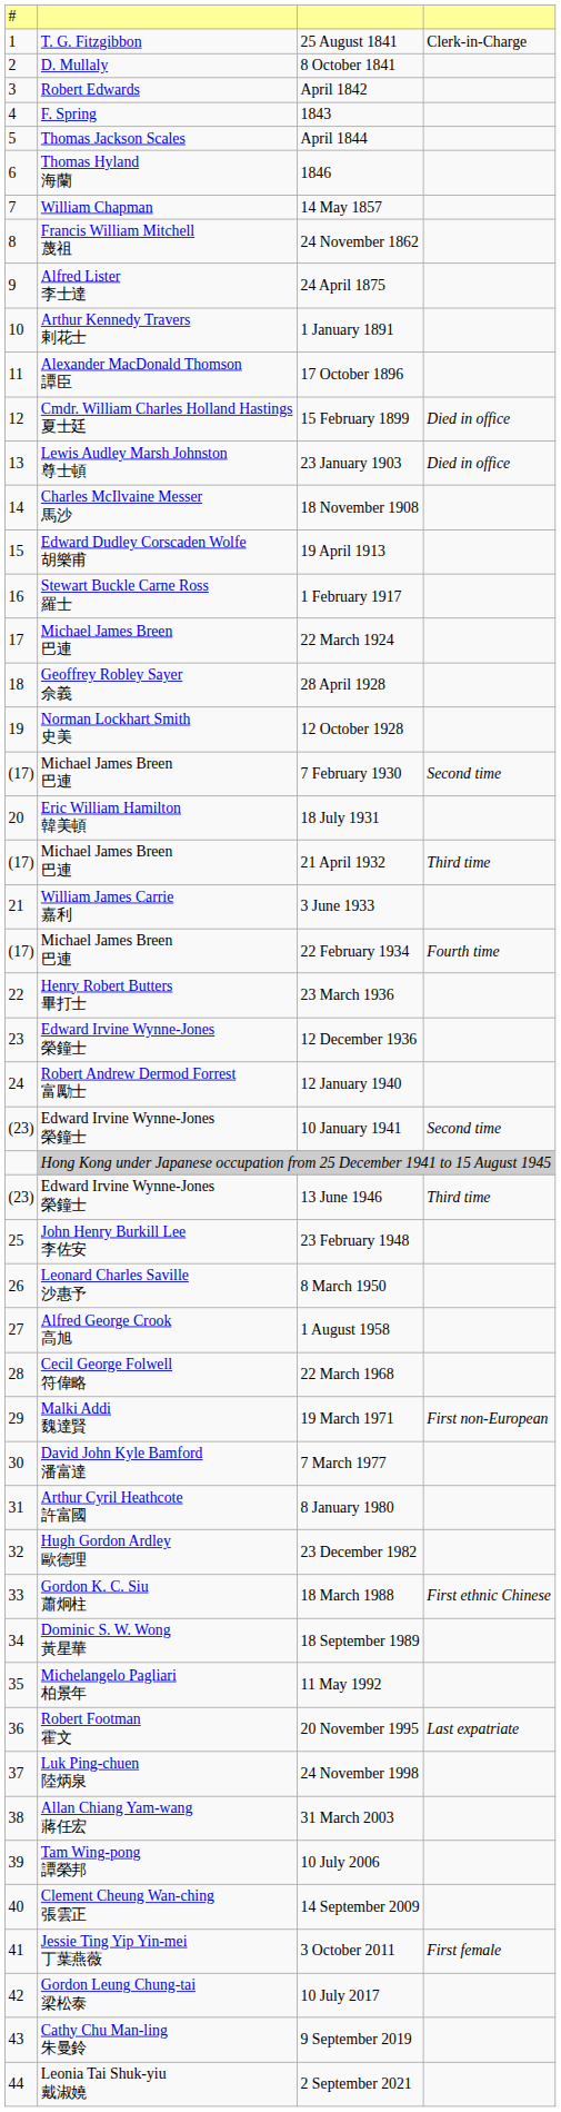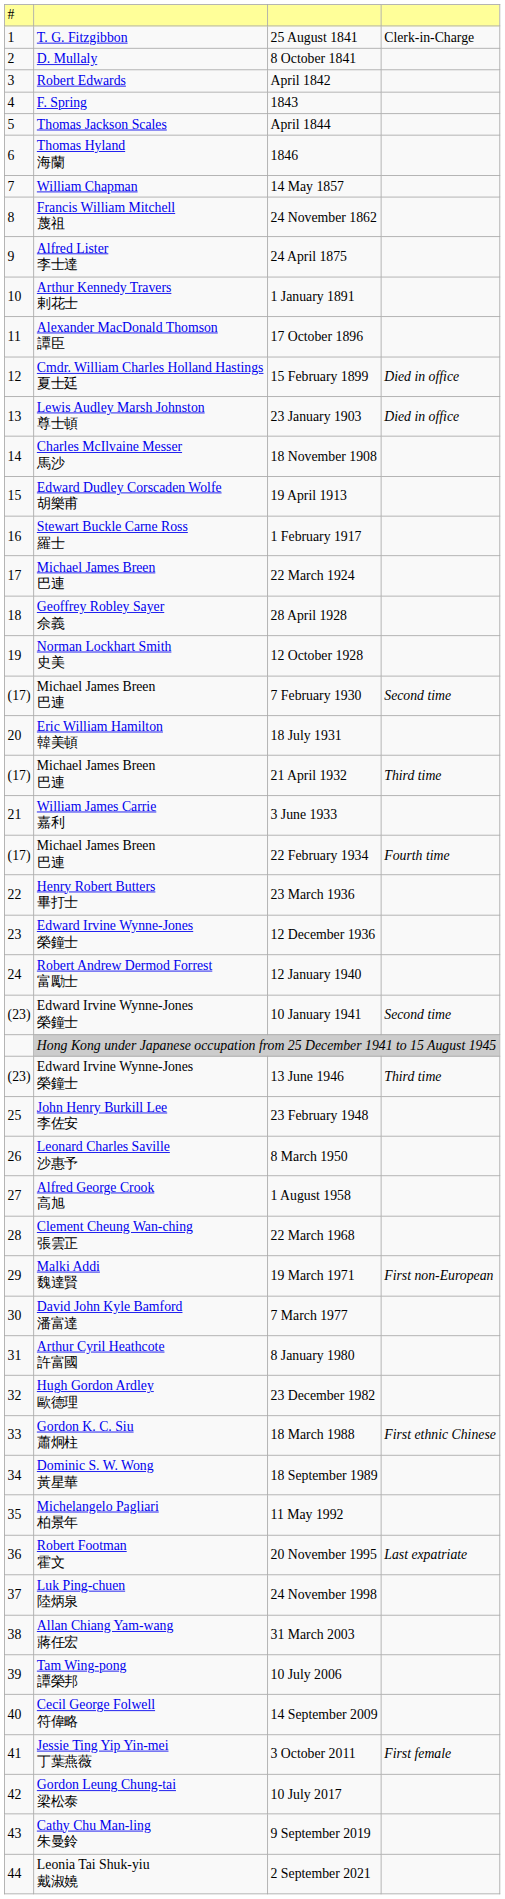22 March 1968 | column 2: Cecil George Folwell 符偉略 -> Clement Cheung Wan-ching 張雲正
14 September 2009 | column 2: Clement Cheung Wan-ching 張雲正 -> Cecil George Folwell 符偉略
